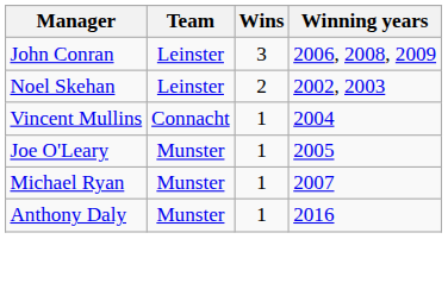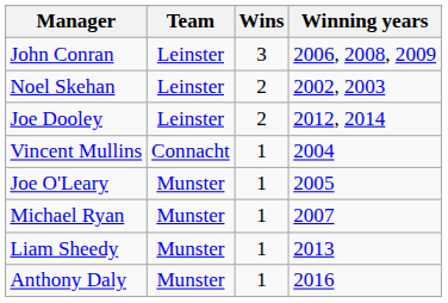+ row: Joe Dooley | Leinster | 2 | 2012, 2014
+ row: Liam Sheedy | Munster | 1 | 2013
